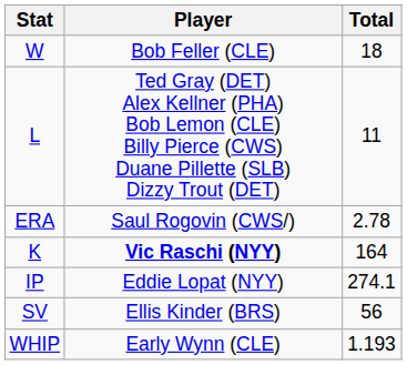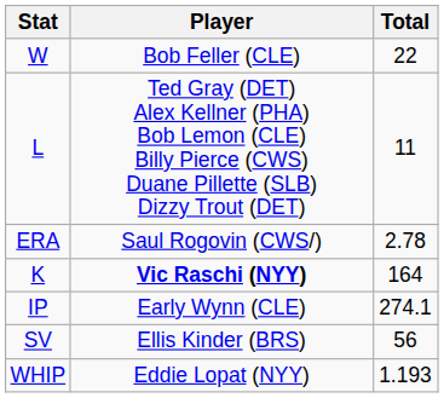W | Total: 18 -> 22
IP | Player: Eddie Lopat (NYY) -> Early Wynn (CLE)
WHIP | Player: Early Wynn (CLE) -> Eddie Lopat (NYY)
